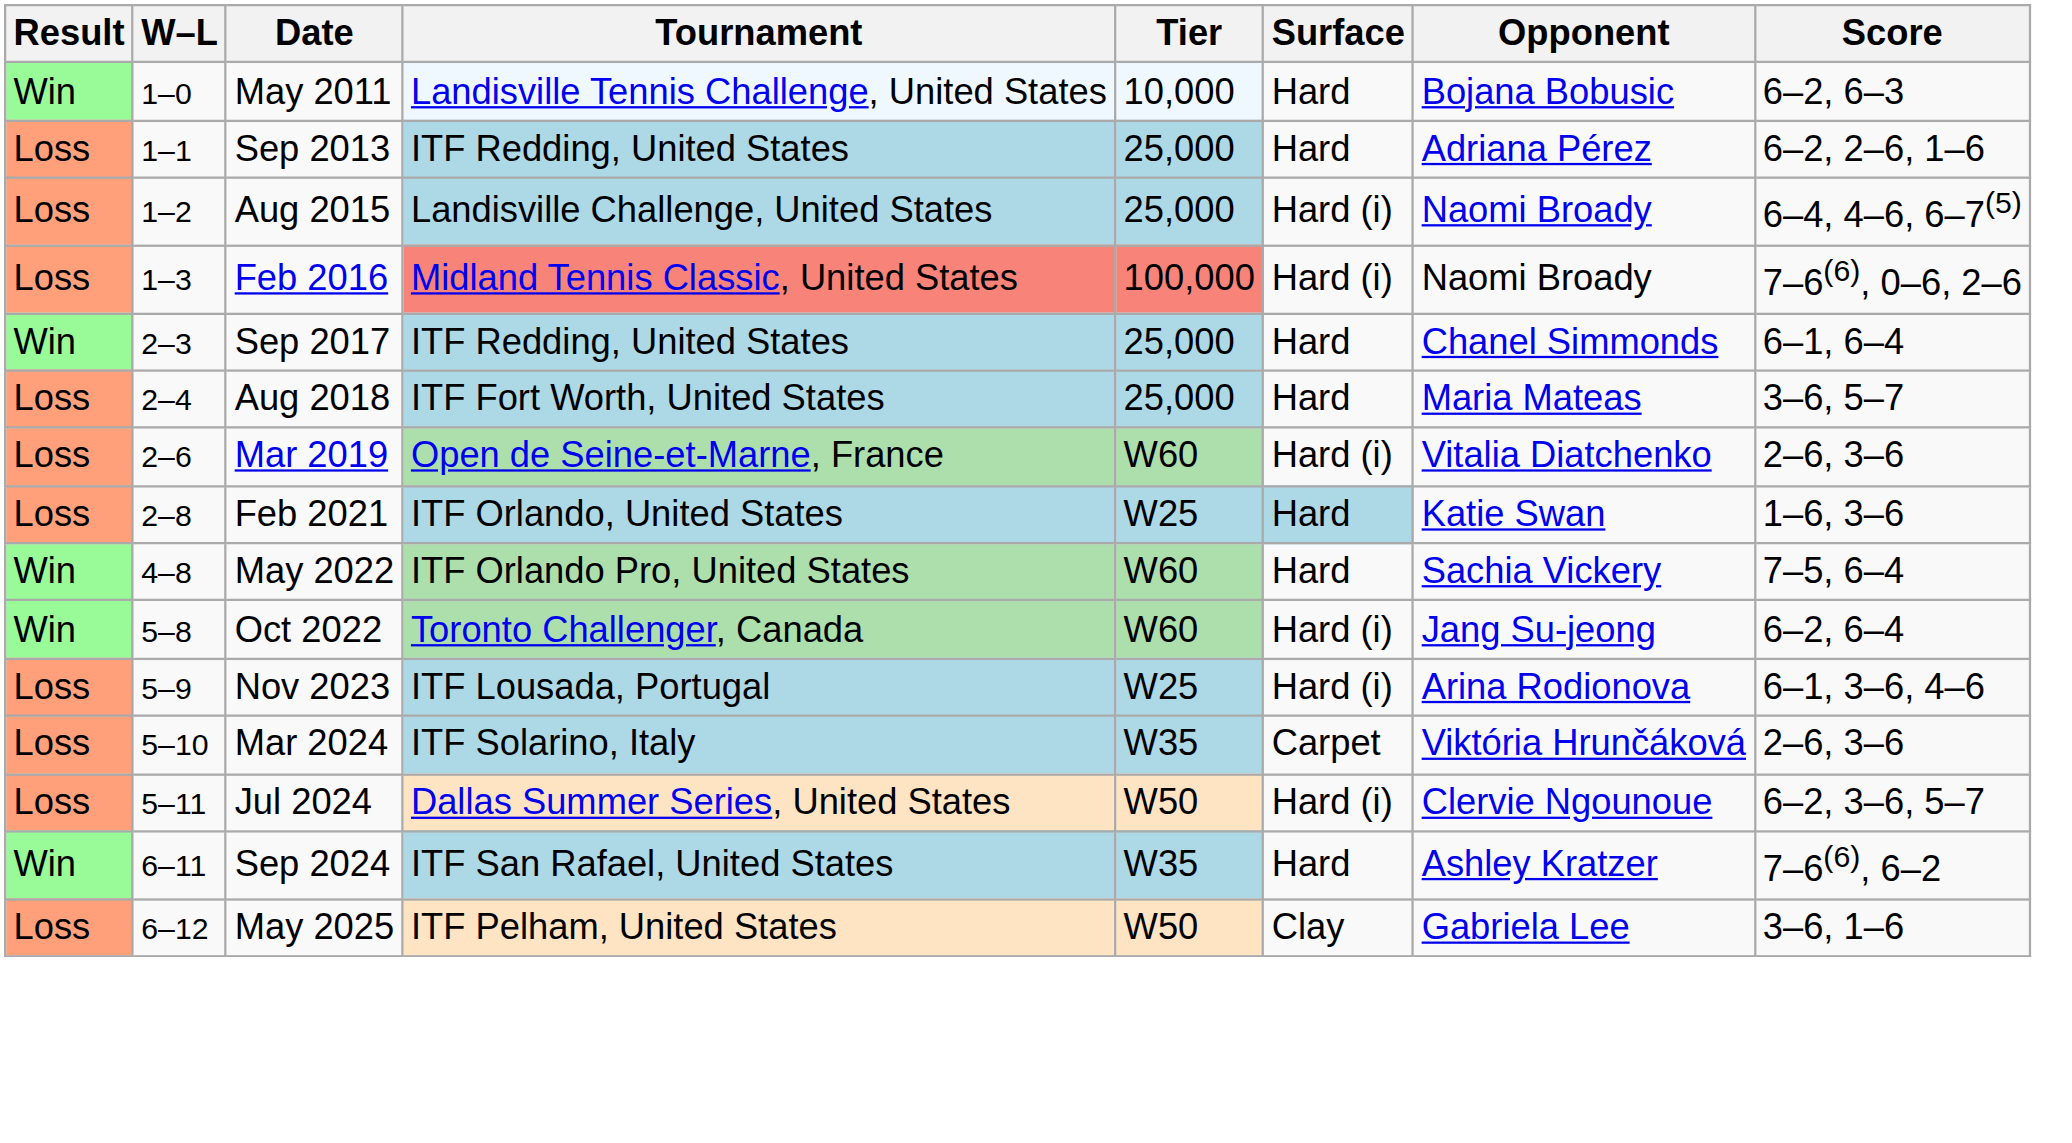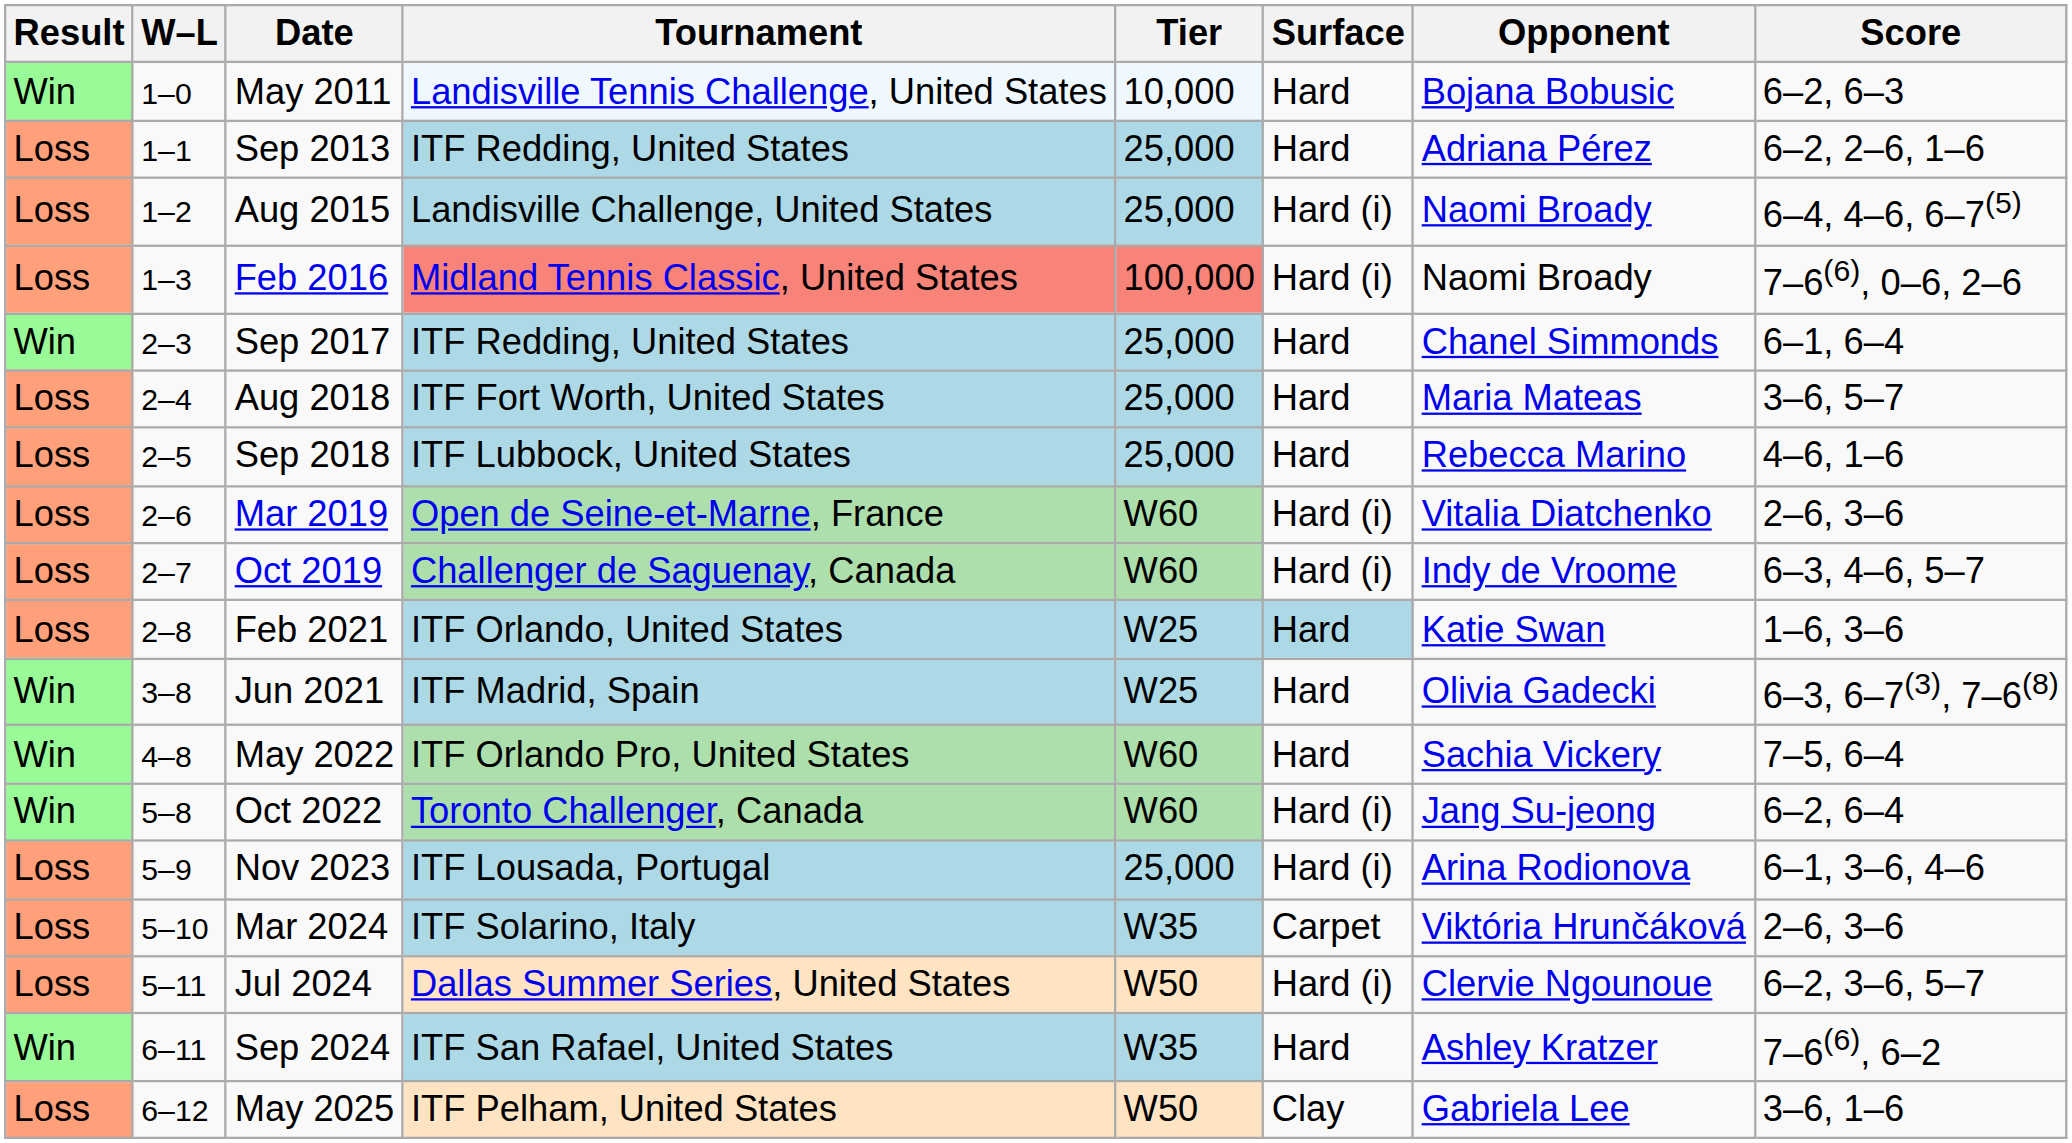+ row: Loss | 2–5 | Sep 2018 | ITF Lubbock, United States | 25,000 | Hard | Rebecca Marino | 4–6, 1–6
+ row: Loss | 2–7 | Oct 2019 | Challenger de Saguenay, Canada | W60 | Hard (i) | Indy de Vroome | 6–3, 4–6, 5–7
+ row: Win | 3–8 | Jun 2021 | ITF Madrid, Spain | W25 | Hard | Olivia Gadecki | 6–3, 6–7(3), 7–6(8)
Nov 2023 | Tier: W25 -> 25,000
